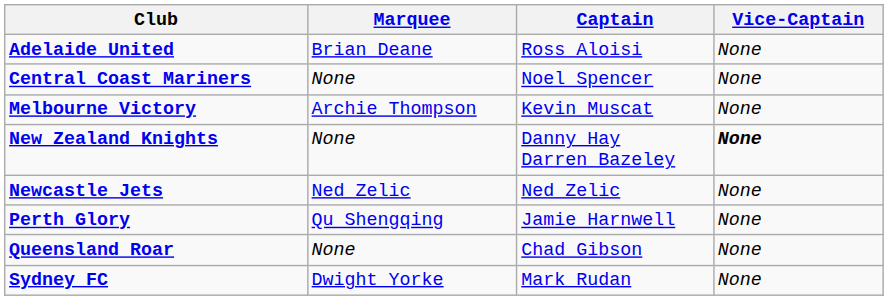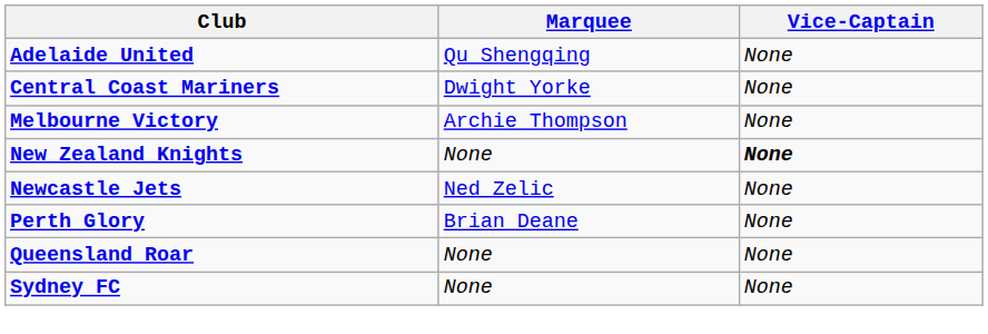- column: Captain | Ross Aloisi | Noel Spencer | Kevin Muscat | Danny Hay Darren Bazeley | Ned Zelic | Jamie Harnwell | Chad Gibson | Mark Rudan
Adelaide United | Marquee: Brian Deane -> Qu Shengqing
Central Coast Mariners | Marquee: None -> Dwight Yorke
Perth Glory | Marquee: Qu Shengqing -> Brian Deane
Sydney FC | Marquee: Dwight Yorke -> None
